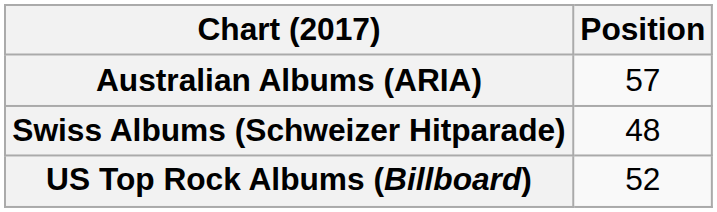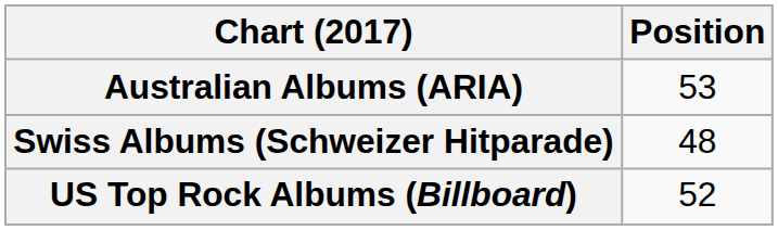Australian Albums (ARIA) | Position: 57 -> 53
